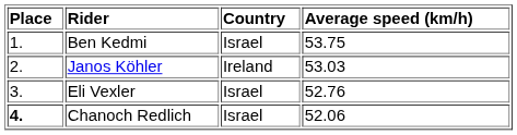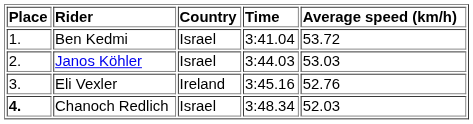+ column: Time | 3:41.04 | 3:44.03 | 3:45.16 | 3:48.34
Ben Kedmi | Average speed (km/h): 53.75 -> 53.72
Janos Köhler | Country: Ireland -> Israel
Eli Vexler | Country: Israel -> Ireland
Chanoch Redlich | Average speed (km/h): 52.06 -> 52.03
